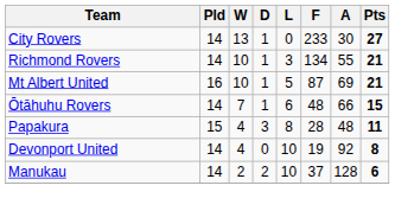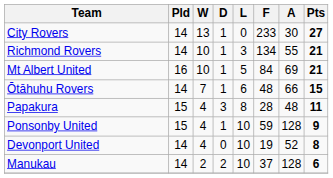Mt Albert United | F: 87 -> 84
+ row: Ponsonby United | 15 | 4 | 1 | 10 | 59 | 128 | 9
Devonport United | A: 92 -> 52
